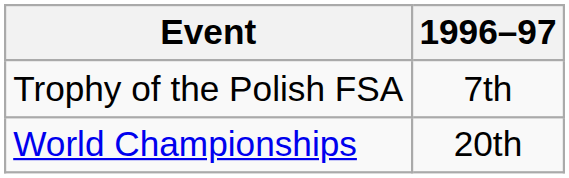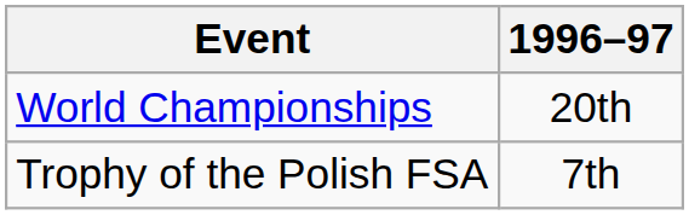rows swapped: World Championships <-> Trophy of the Polish FSA
